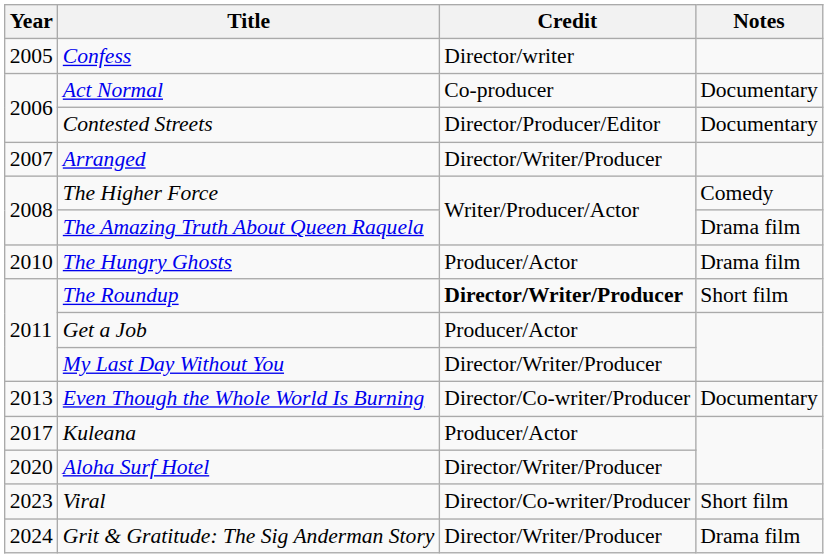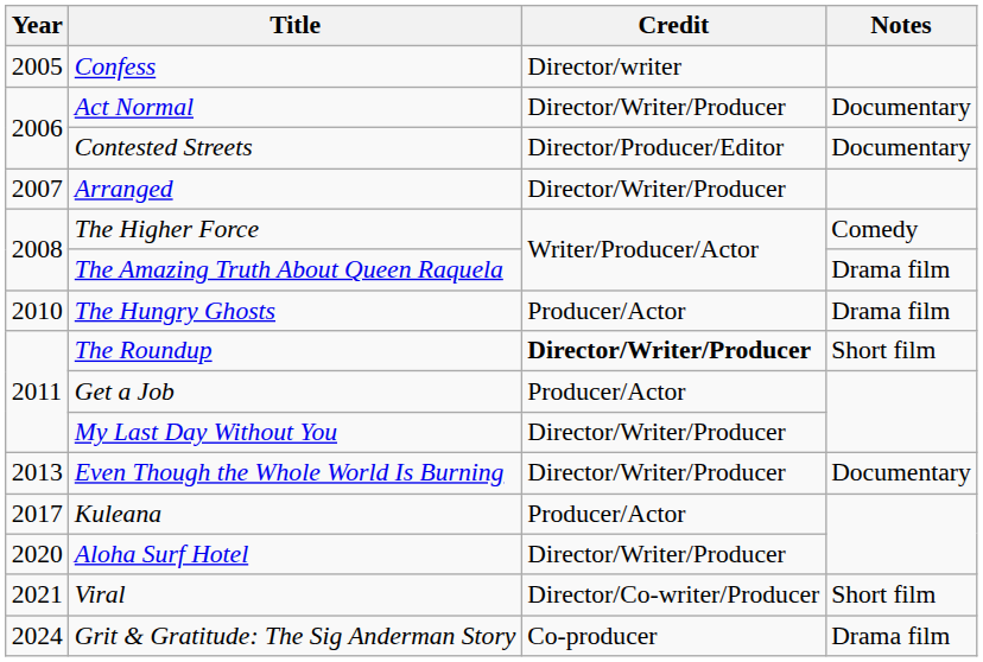Act Normal | Credit: Co-producer -> Director/Writer/Producer
Even Though the Whole World Is Burning | Credit: Director/Co-writer/Producer -> Director/Writer/Producer
Viral | Year: 2023 -> 2021
Grit & Gratitude: The Sig Anderman Story | Credit: Director/Writer/Producer -> Co-producer
